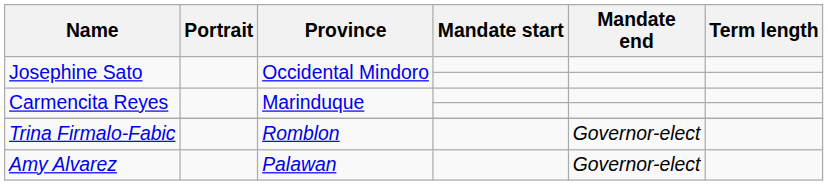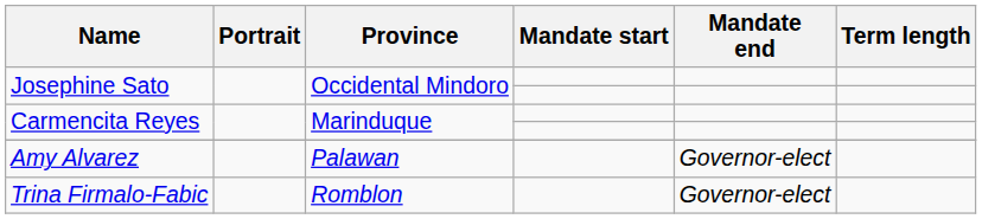rows swapped: Amy Alvarez <-> Trina Firmalo-Fabic
